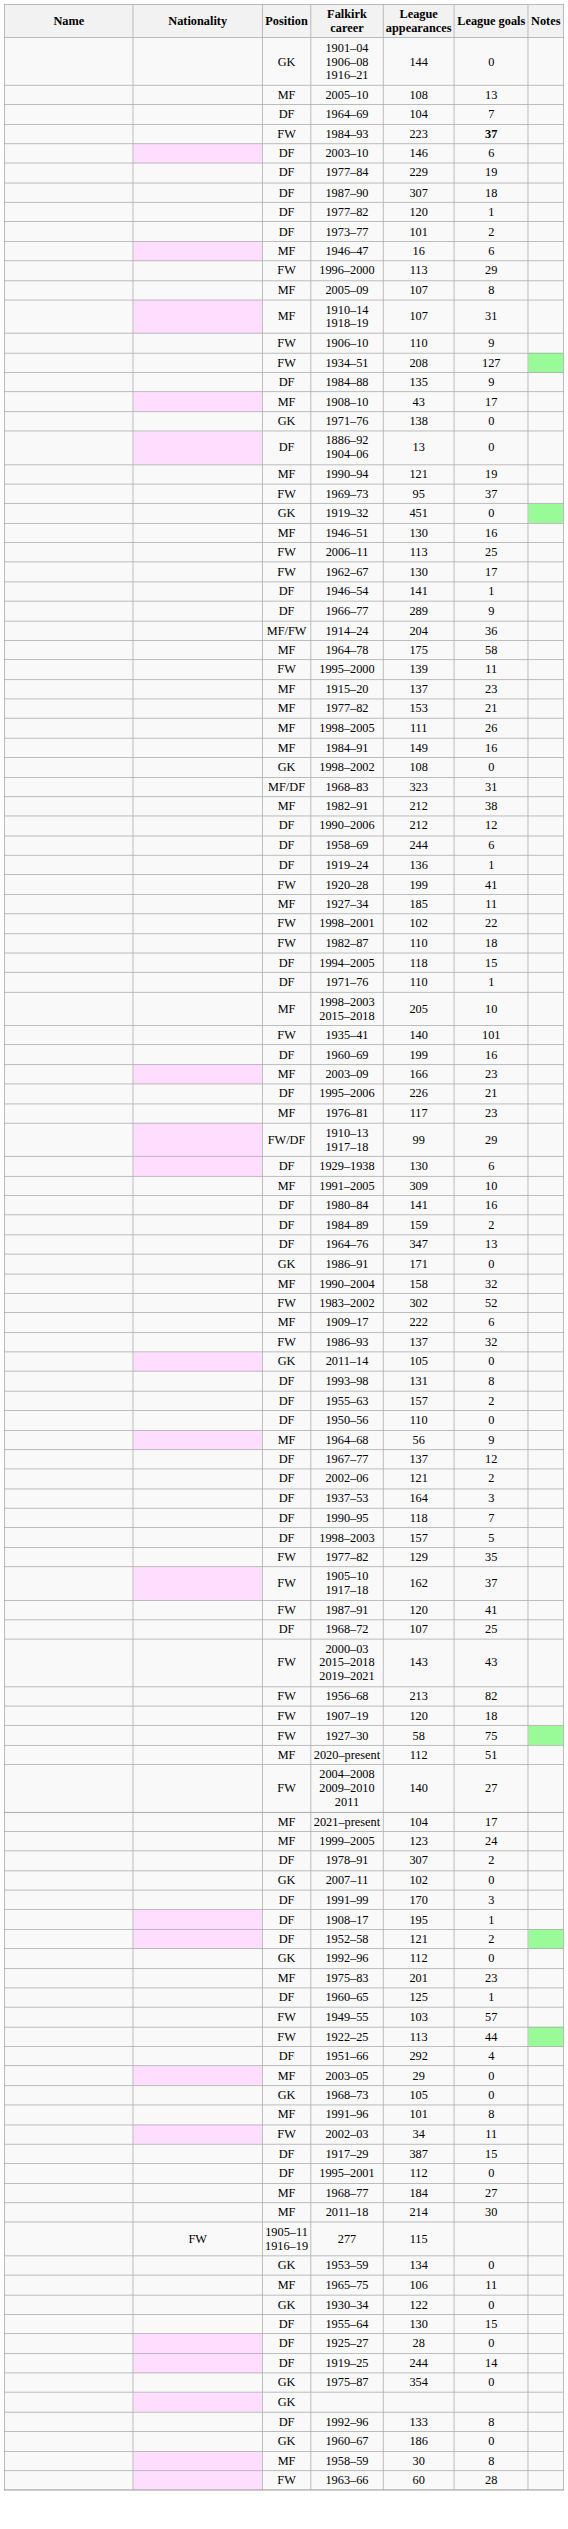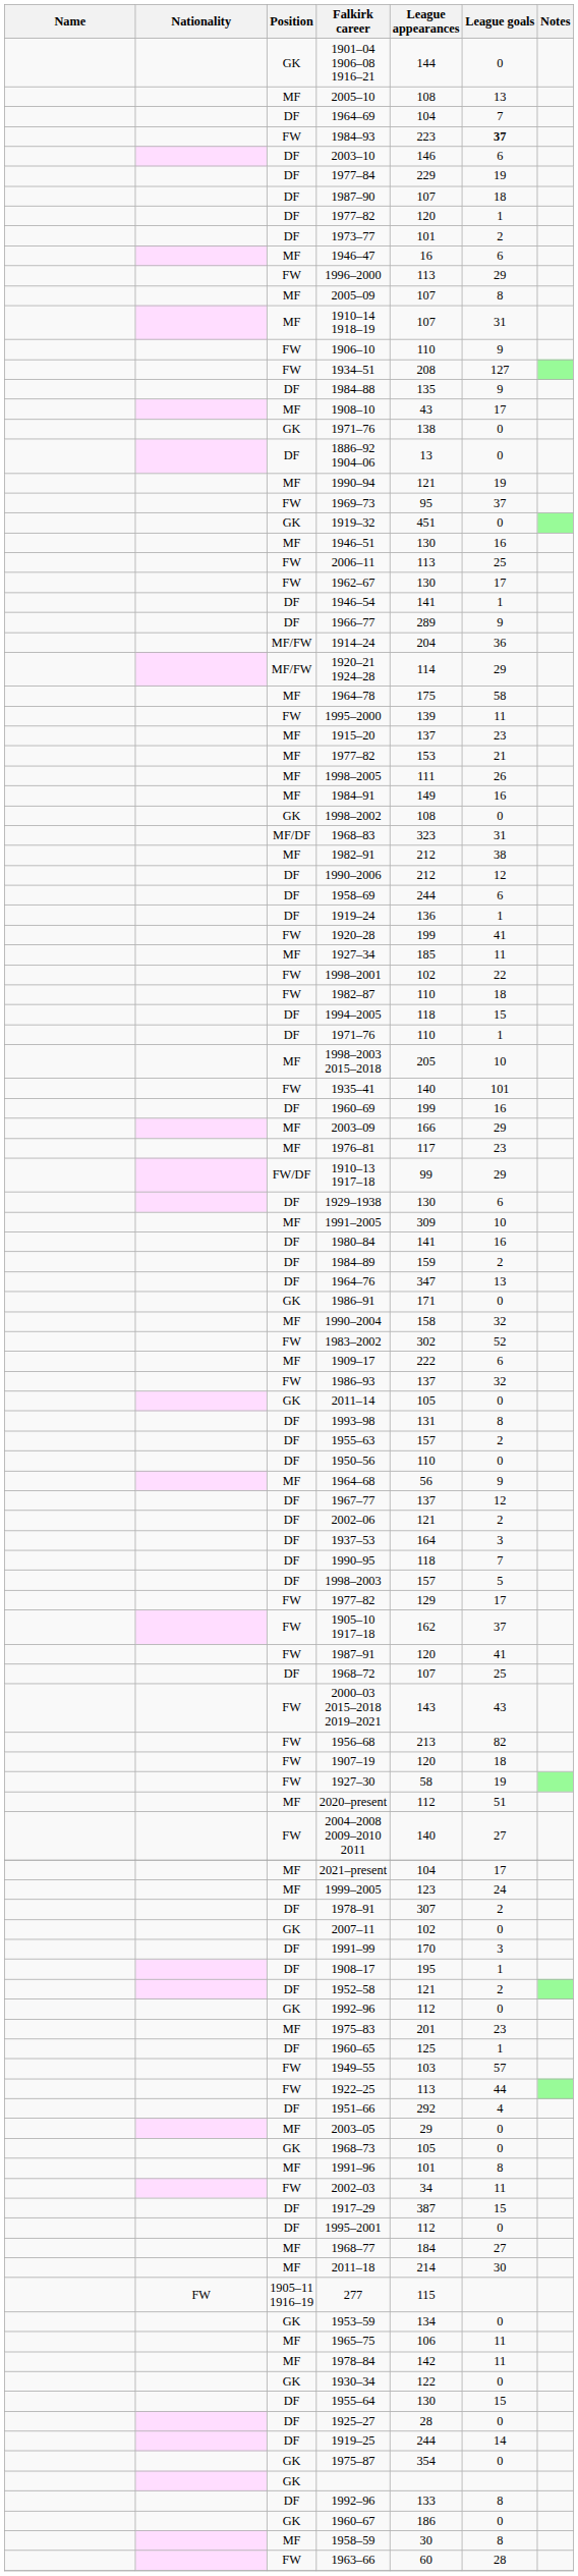1987–90 | League appearances: 307 -> 107
+ row: MF/FW | 1920–21 1924–28 | 114 | 29
2003–09 | League goals: 23 -> 29
- row: DF | 1995–2006 | 226 | 21
FW / 1977–82 | League goals: 35 -> 17
1927–30 | League goals: 75 -> 19
+ row: MF | 1978–84 | 142 | 11
